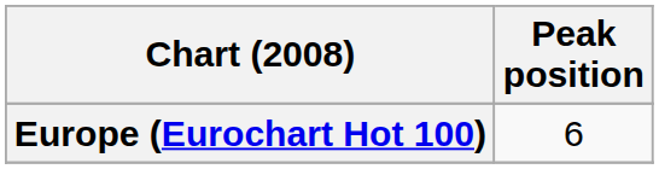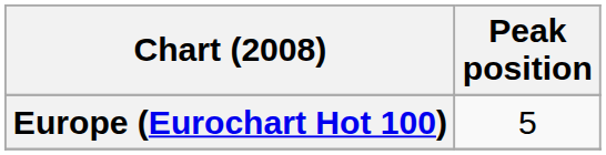Europe (Eurochart Hot 100) | Peak position: 6 -> 5
